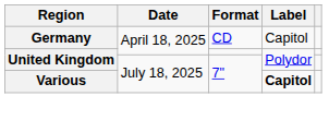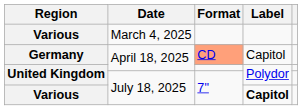+ row: Various | March 4, 2025
Germany | Format: no background -> lightsalmon background
